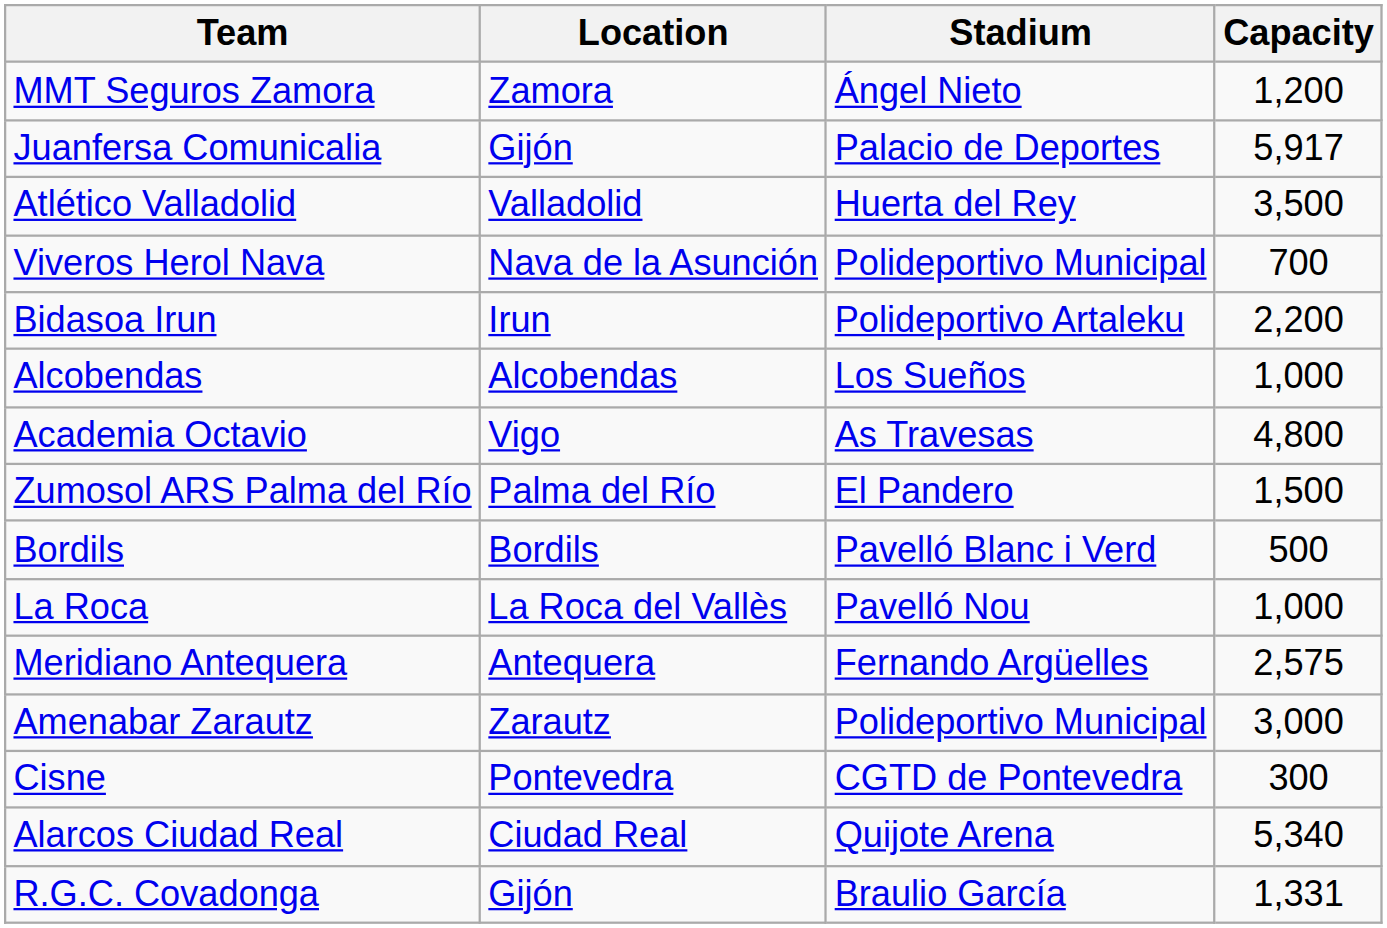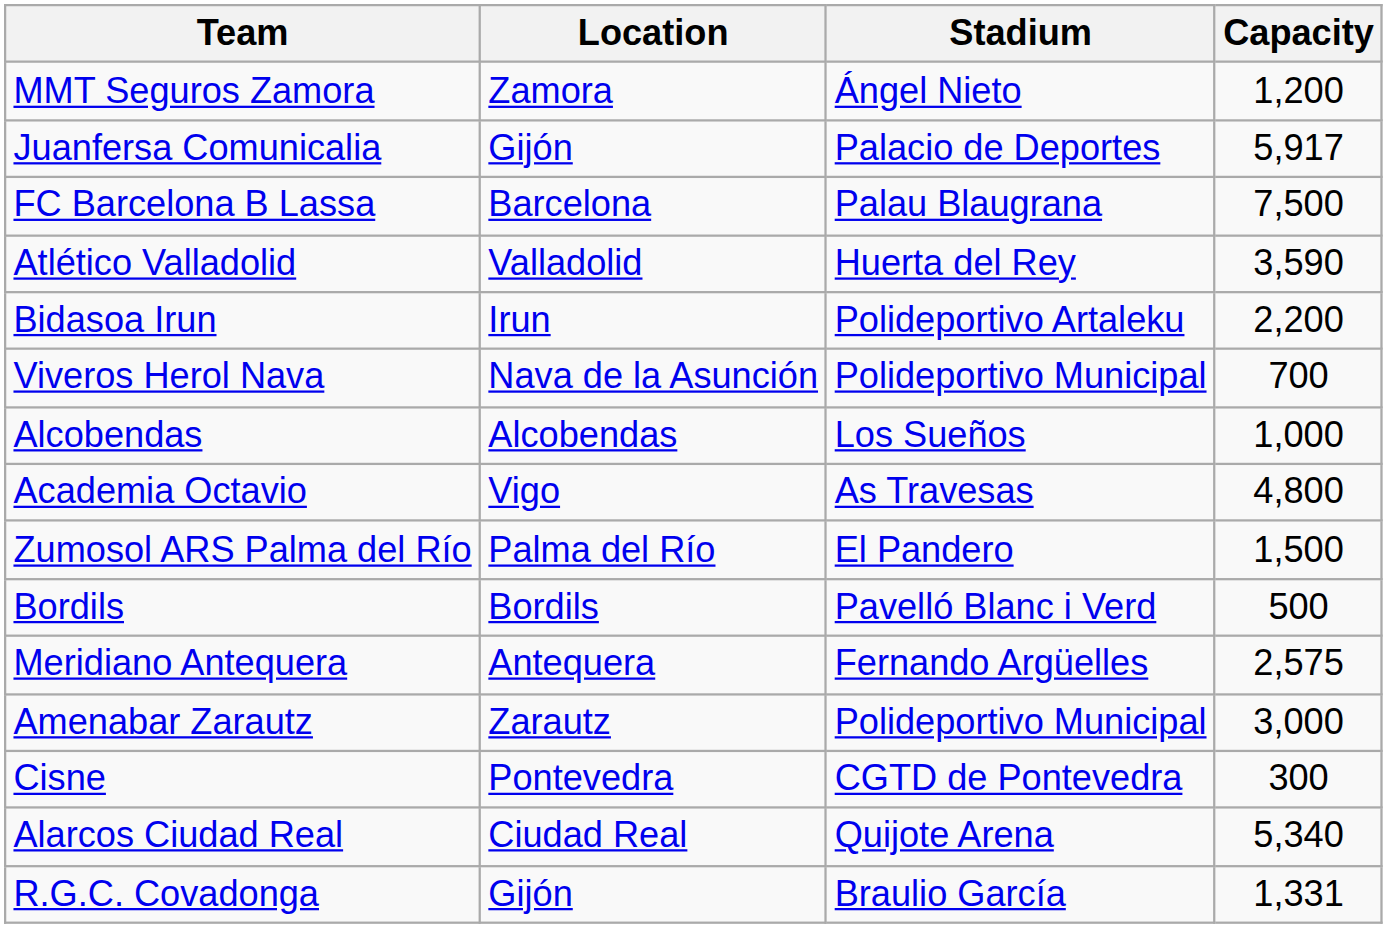+ row: FC Barcelona B Lassa | Barcelona | Palau Blaugrana | 7,500
Atlético Valladolid | Capacity: 3,500 -> 3,590
rows swapped: Bidasoa Irun <-> Viveros Herol Nava
- row: La Roca | La Roca del Vallès | Pavelló Nou | 1,000
